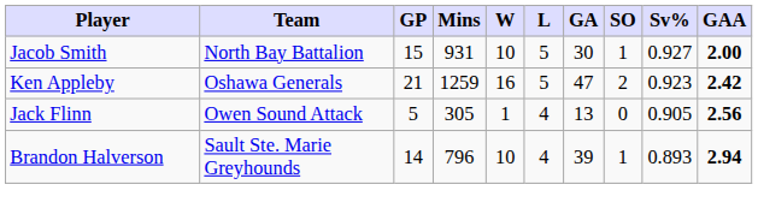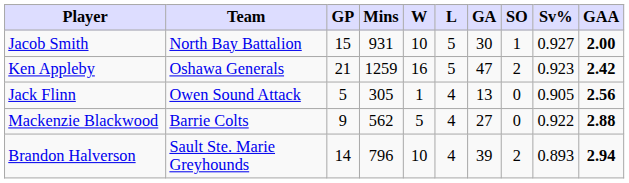+ row: Mackenzie Blackwood | Barrie Colts | 9 | 562 | 5 | 4 | 27 | 0 | 0.922 | 2.88
Brandon Halverson | SO: 1 -> 2
